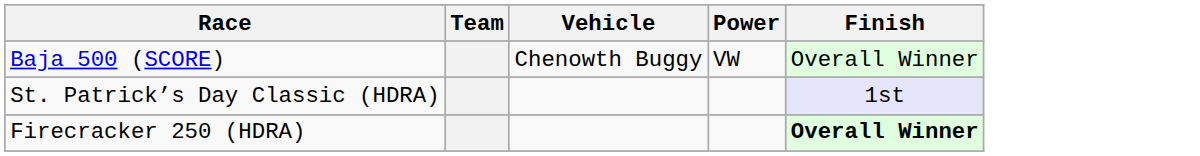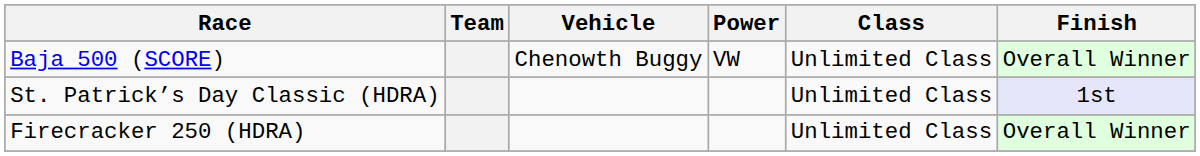+ column: Class | Unlimited Class | Unlimited Class | Unlimited Class
Firecracker 250 (HDRA) | Finish: bold -> normal
